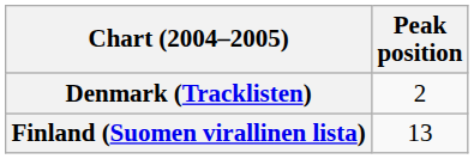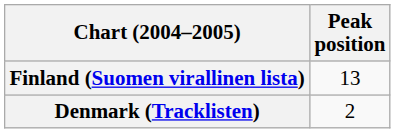rows swapped: Denmark (Tracklisten) <-> Finland (Suomen virallinen lista)
